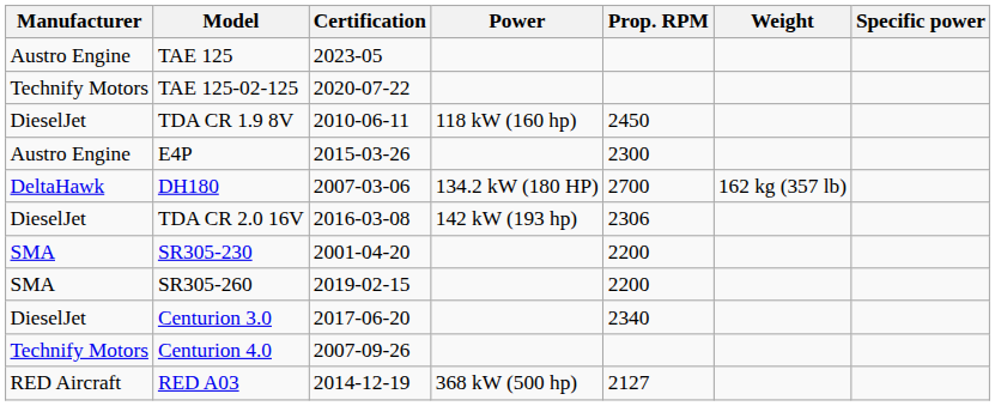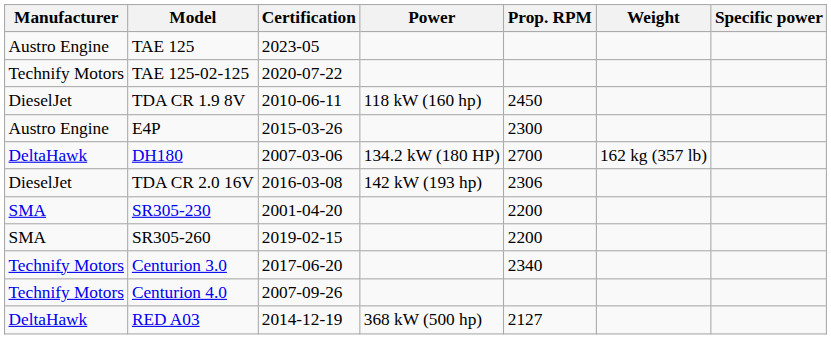Centurion 3.0 | Manufacturer: DieselJet -> Technify Motors
RED A03 | Manufacturer: RED Aircraft -> DeltaHawk
